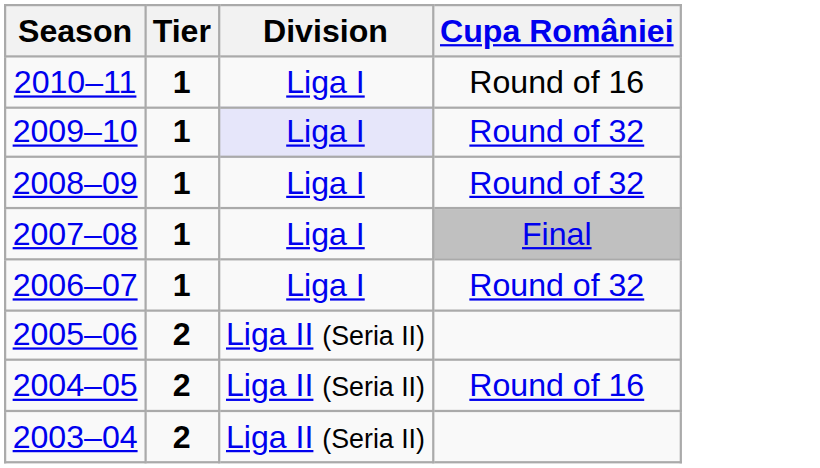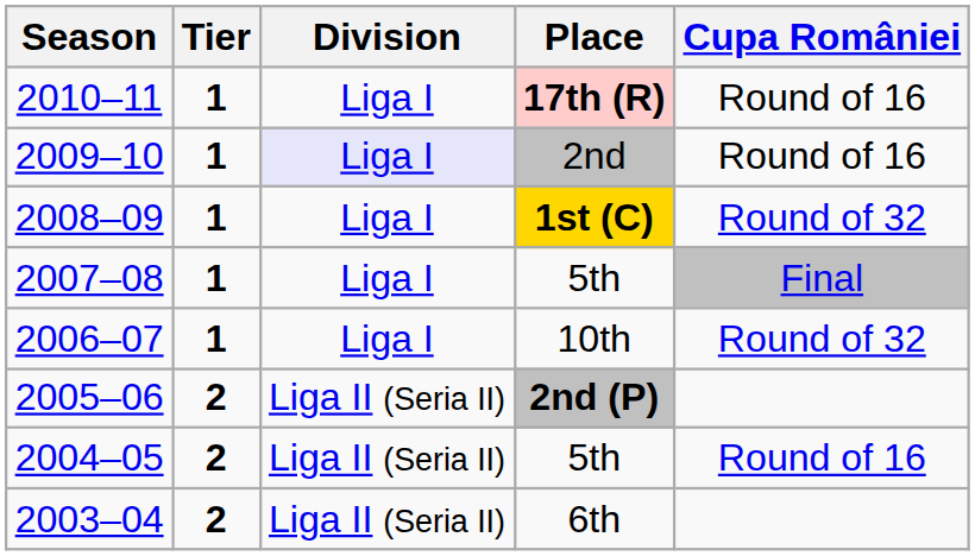+ column: Place | 17th (R) | 2nd | 1st (C) | 5th | 10th | 2nd (P) | 5th | 6th
2009–10 | Cupa României: Round of 32 -> Round of 16
